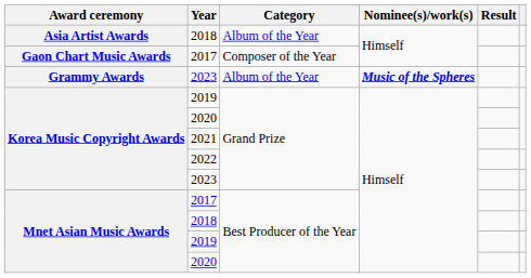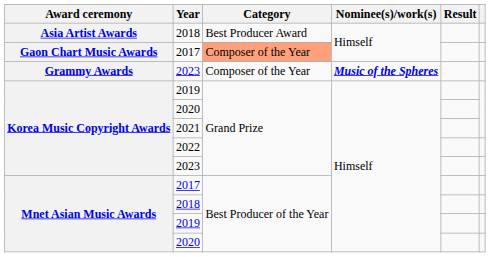Asia Artist Awards / 2018 | Category: Album of the Year -> Best Producer Award
Gaon Chart Music Awards / 2017 | Category: no background -> lightsalmon background
Grammy Awards / 2023 | Category: Album of the Year -> Composer of the Year
